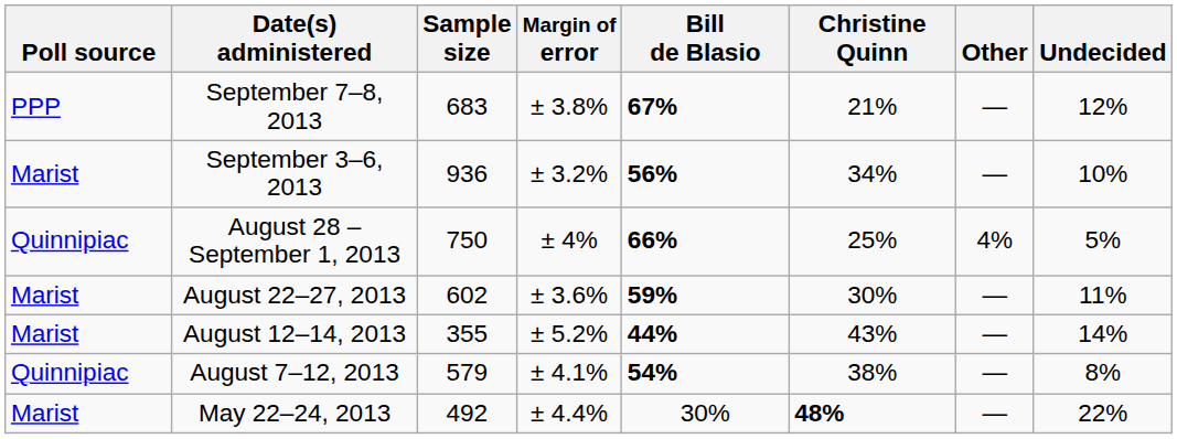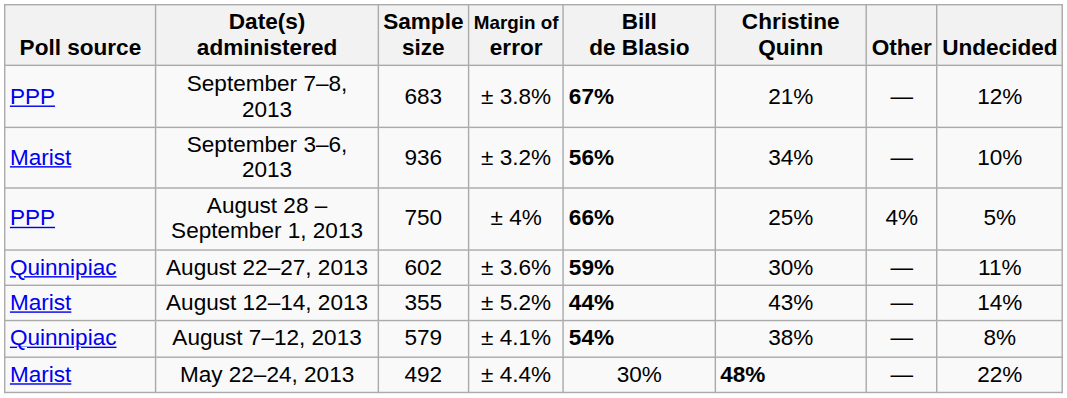August 28 – September 1, 2013 | Poll source: Quinnipiac -> PPP
August 22–27, 2013 | Poll source: Marist -> Quinnipiac
